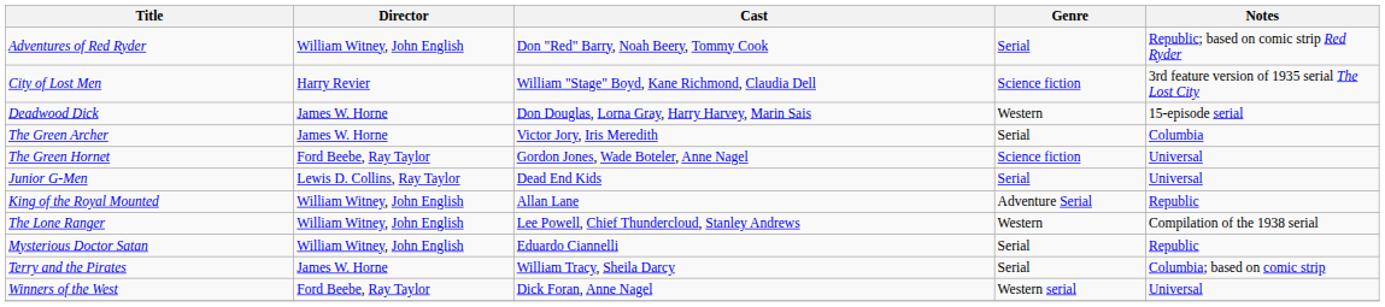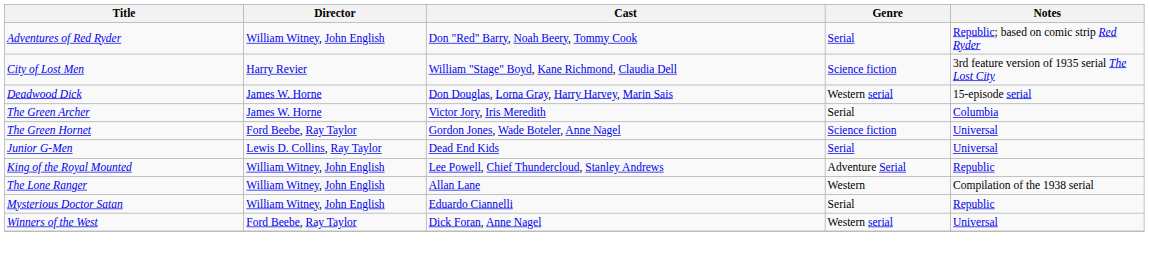Deadwood Dick | Genre: Western -> Western serial
King of the Royal Mounted | Cast: Allan Lane -> Lee Powell, Chief Thundercloud, Stanley Andrews
The Lone Ranger | Cast: Lee Powell, Chief Thundercloud, Stanley Andrews -> Allan Lane
- row: Terry and the Pirates | James W. Horne | William Tracy, Sheila Darcy | Serial | Columbia; based on comic strip
